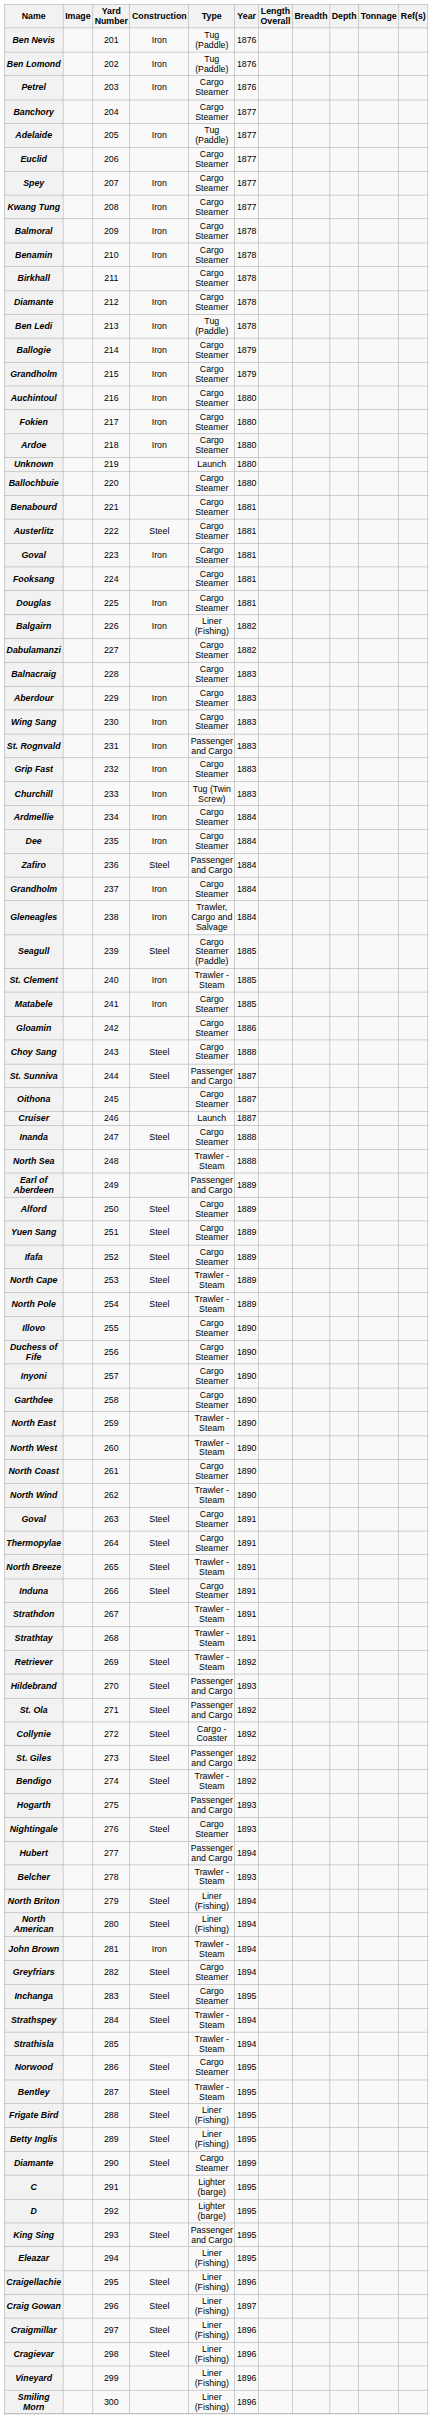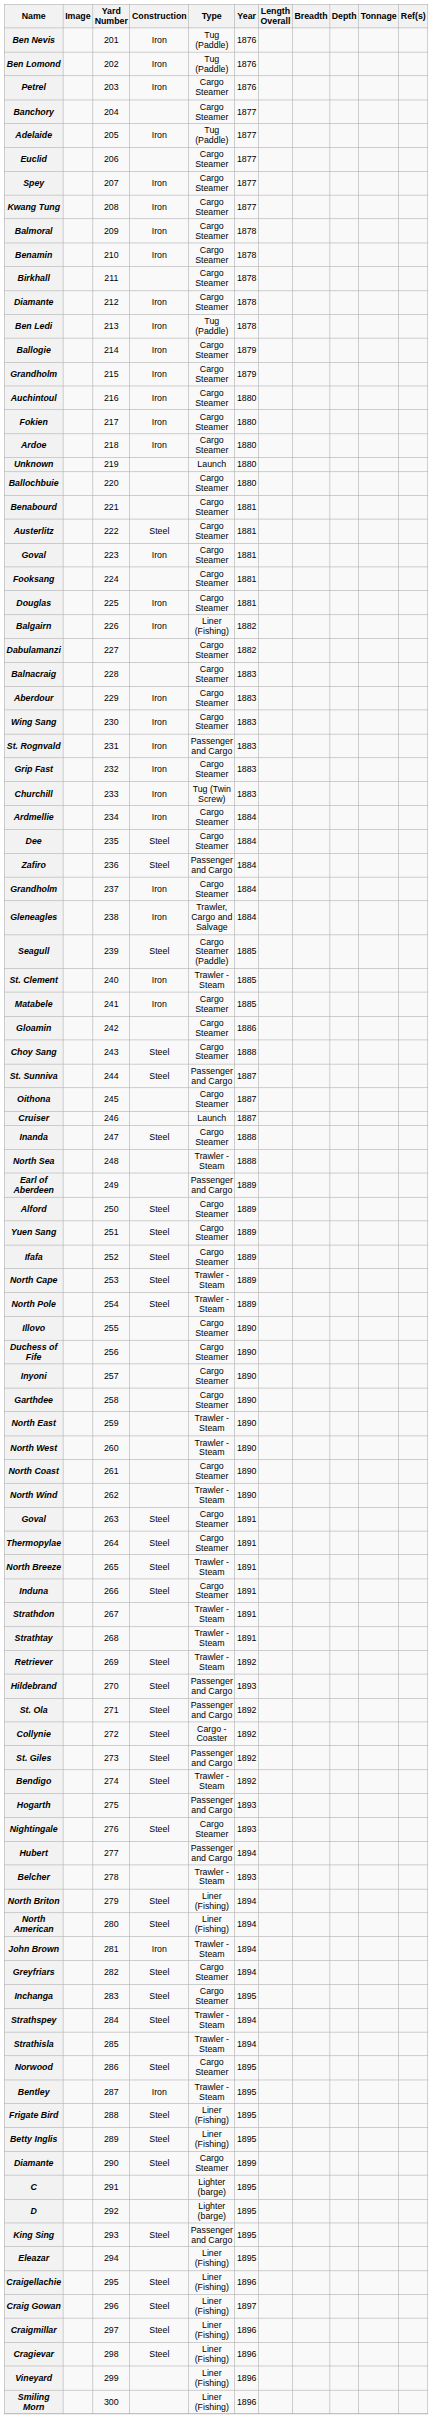Dee | Construction: Iron -> Steel
Bentley | Construction: Steel -> Iron
